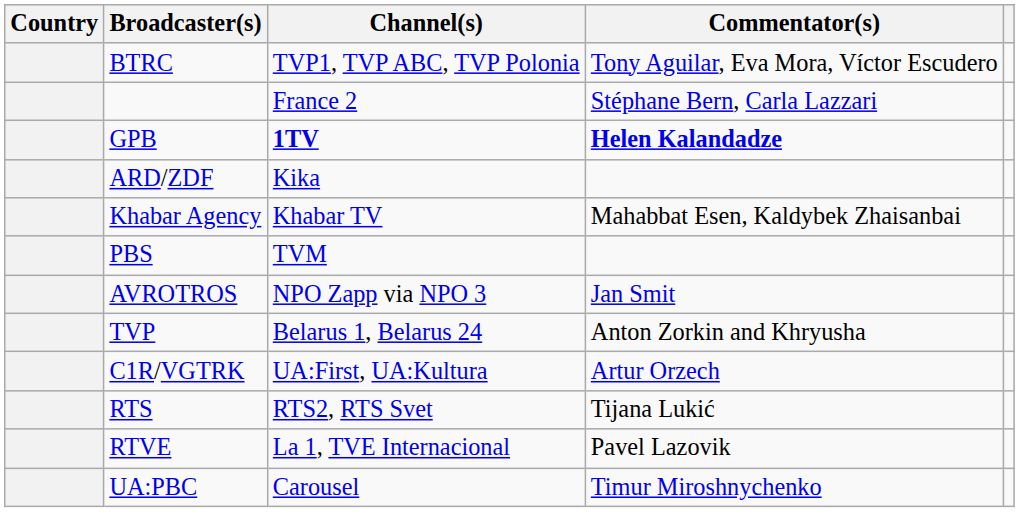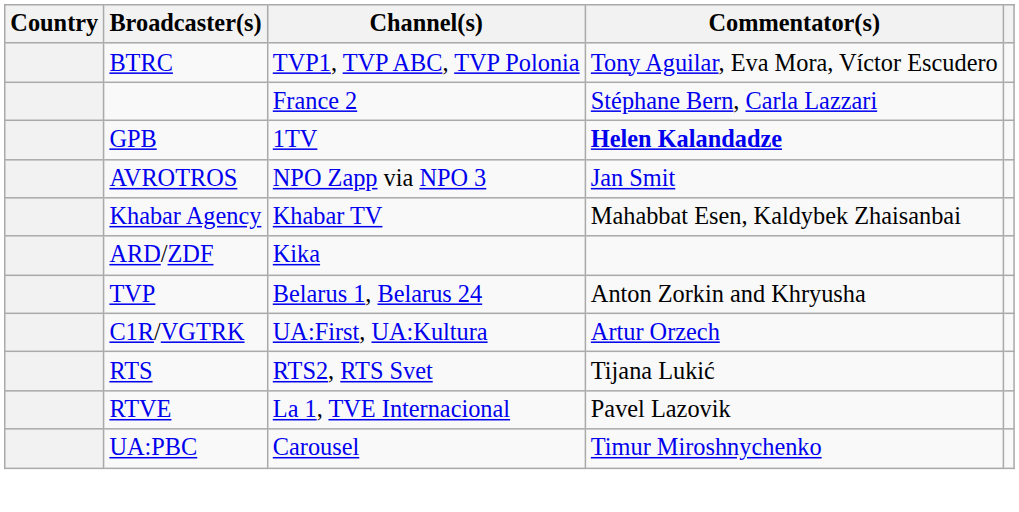GPB | Channel(s): bold -> normal
rows swapped: ARD/ZDF <-> AVROTROS
- row: PBS | TVM
